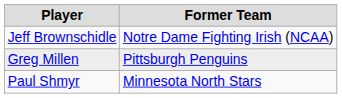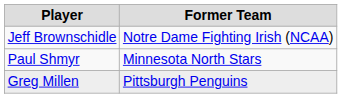rows swapped: Greg Millen <-> Paul Shmyr
